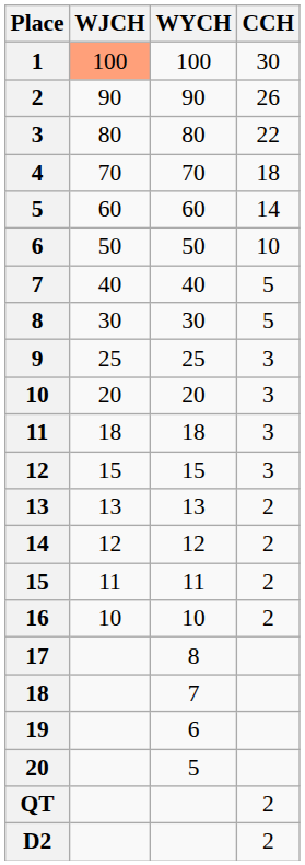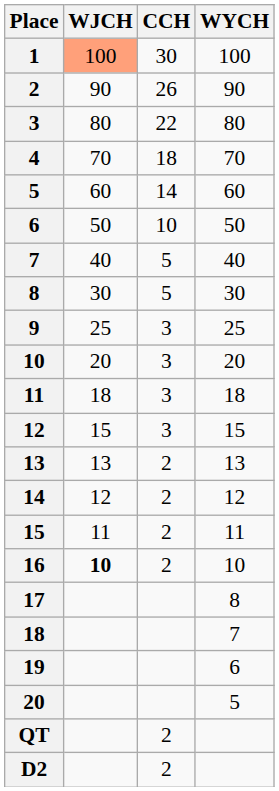columns swapped: WYCH <-> CCH
16 | WJCH: normal -> bold
